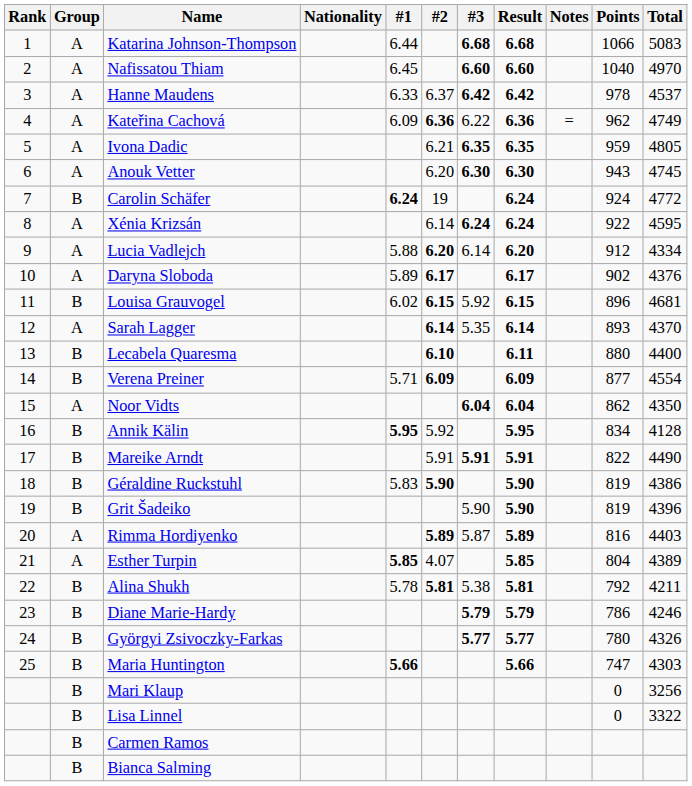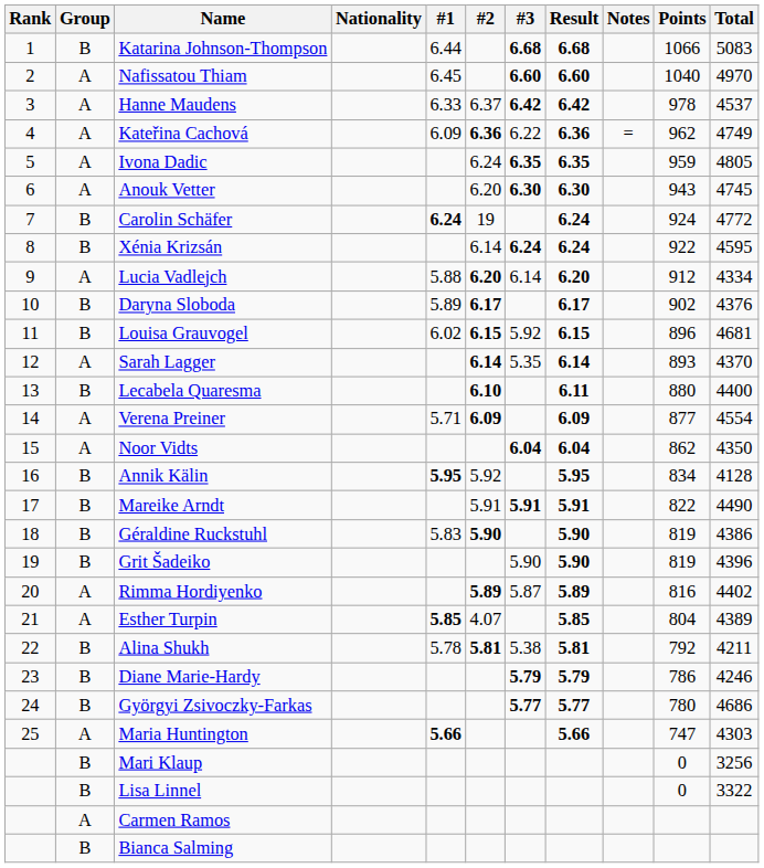Katarina Johnson-Thompson | Group: A -> B
Ivona Dadic | #2: 6.21 -> 6.24
Xénia Krizsán | Group: A -> B
Daryna Sloboda | Group: A -> B
Verena Preiner | Group: B -> A
Rimma Hordiyenko | Total: 4403 -> 4402
Györgyi Zsivoczky-Farkas | Total: 4326 -> 4686
Maria Huntington | Group: B -> A
Carmen Ramos | Group: B -> A
